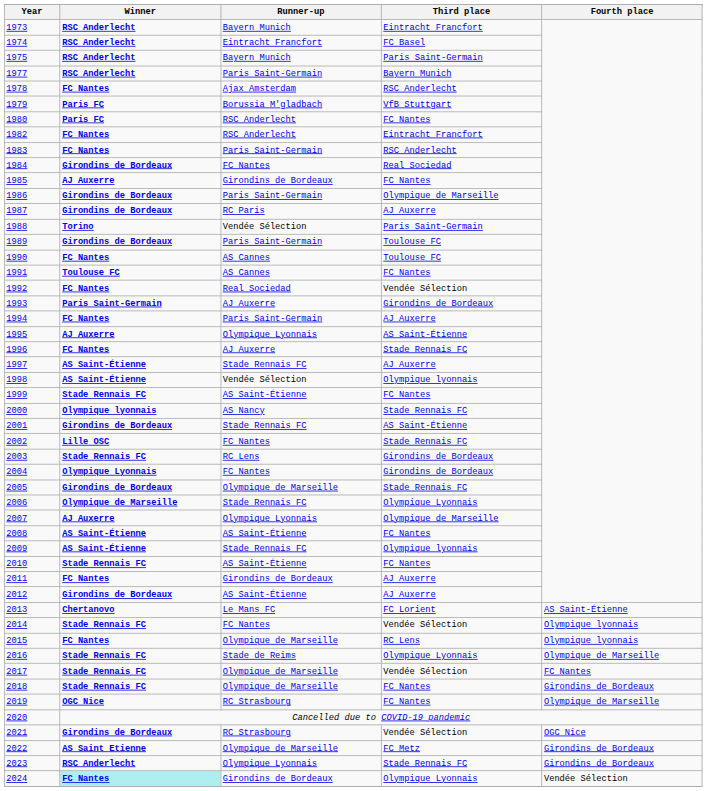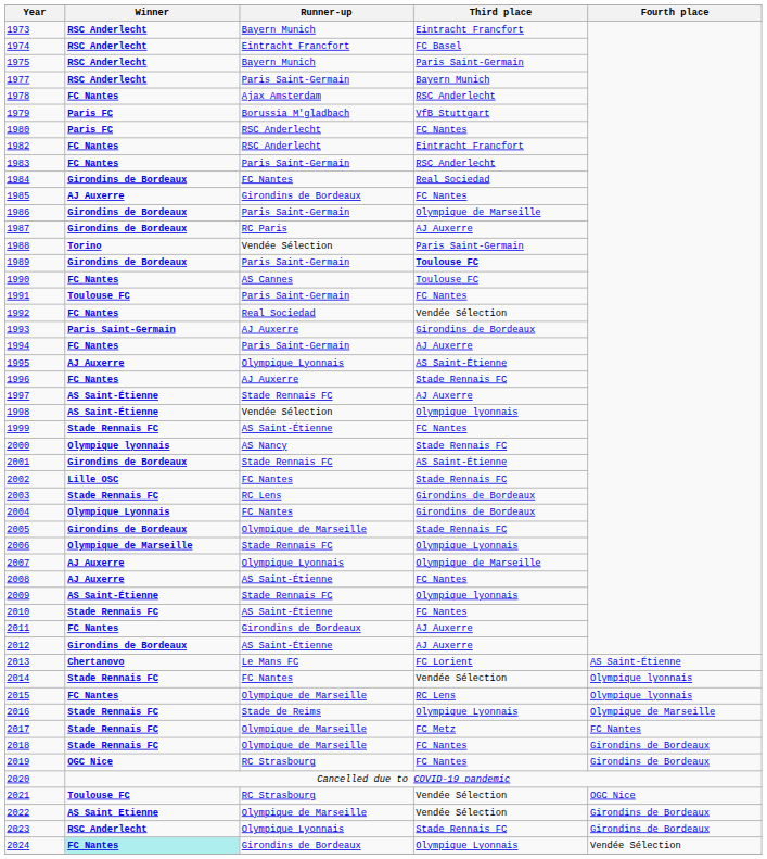1989 | Third place: normal -> bold
1991 | Runner-up: AS Cannes -> Paris Saint-Germain
2008 | Winner: AS Saint-Étienne -> AJ Auxerre
2017 | Third place: Vendée Sélection -> FC Metz
2019 | Fourth place: Olympique de Marseille -> Girondins de Bordeaux
2021 | Winner: Girondins de Bordeaux -> Toulouse FC
2022 | Third place: FC Metz -> Vendée Sélection
